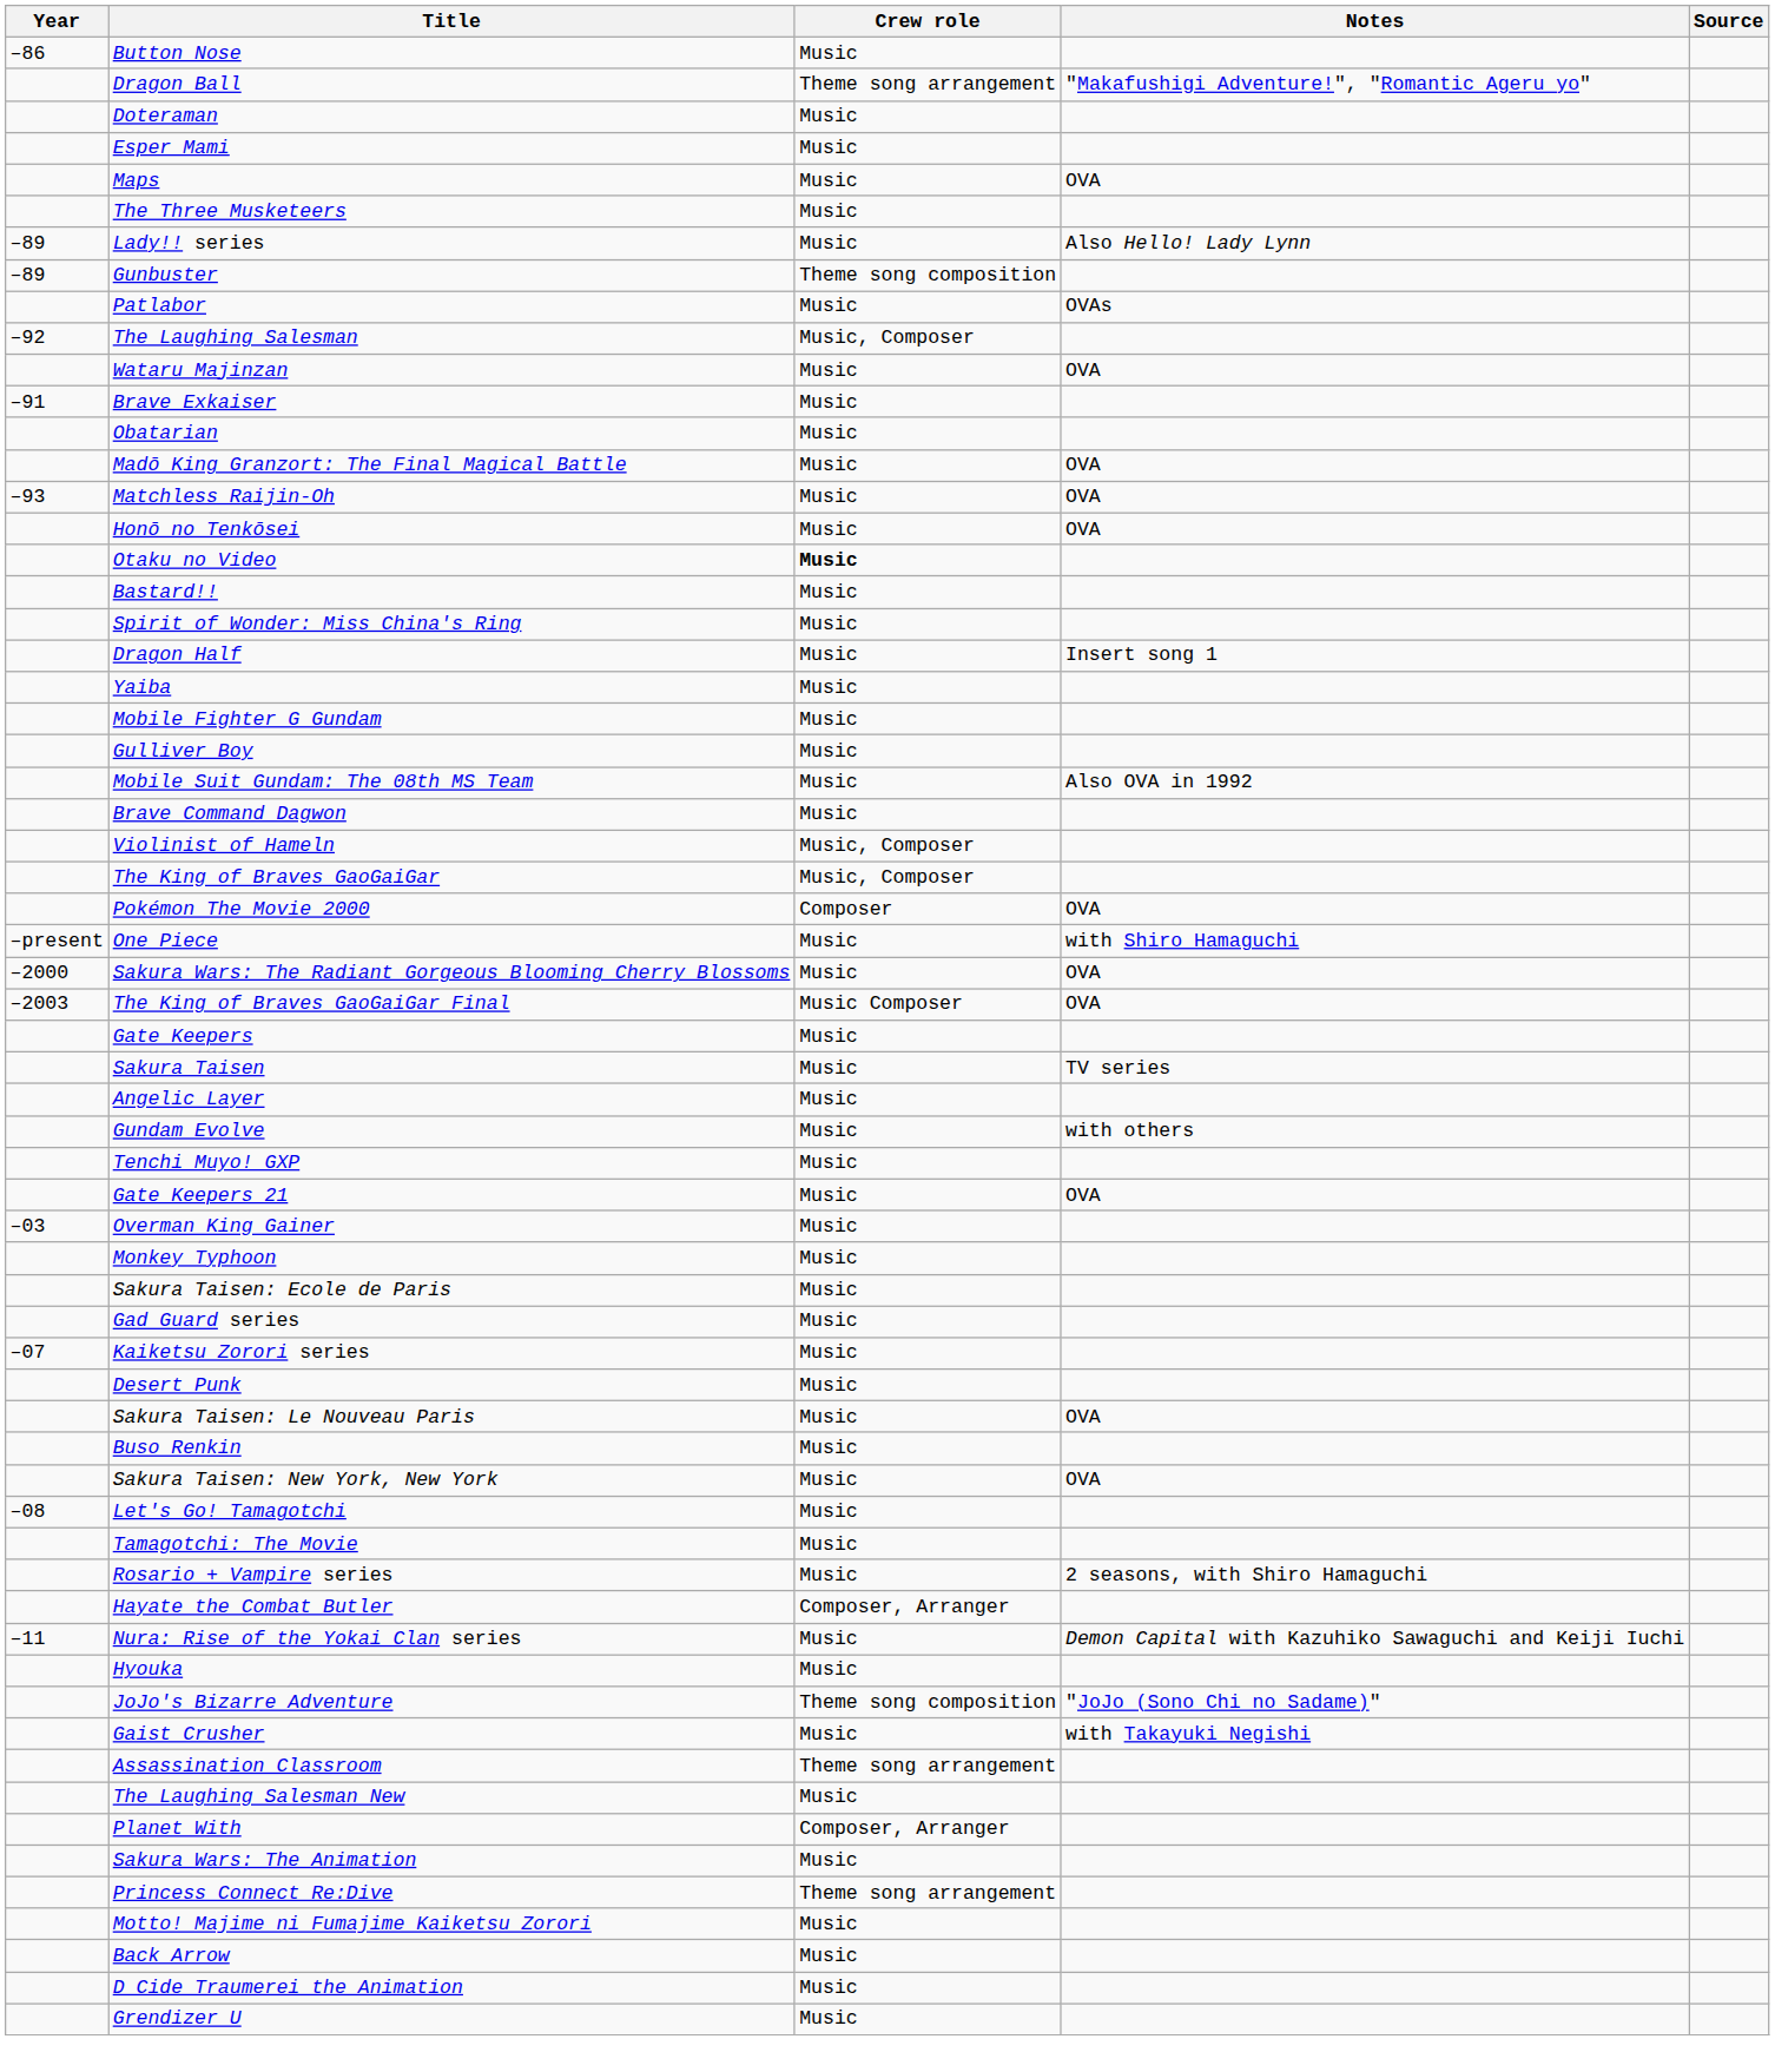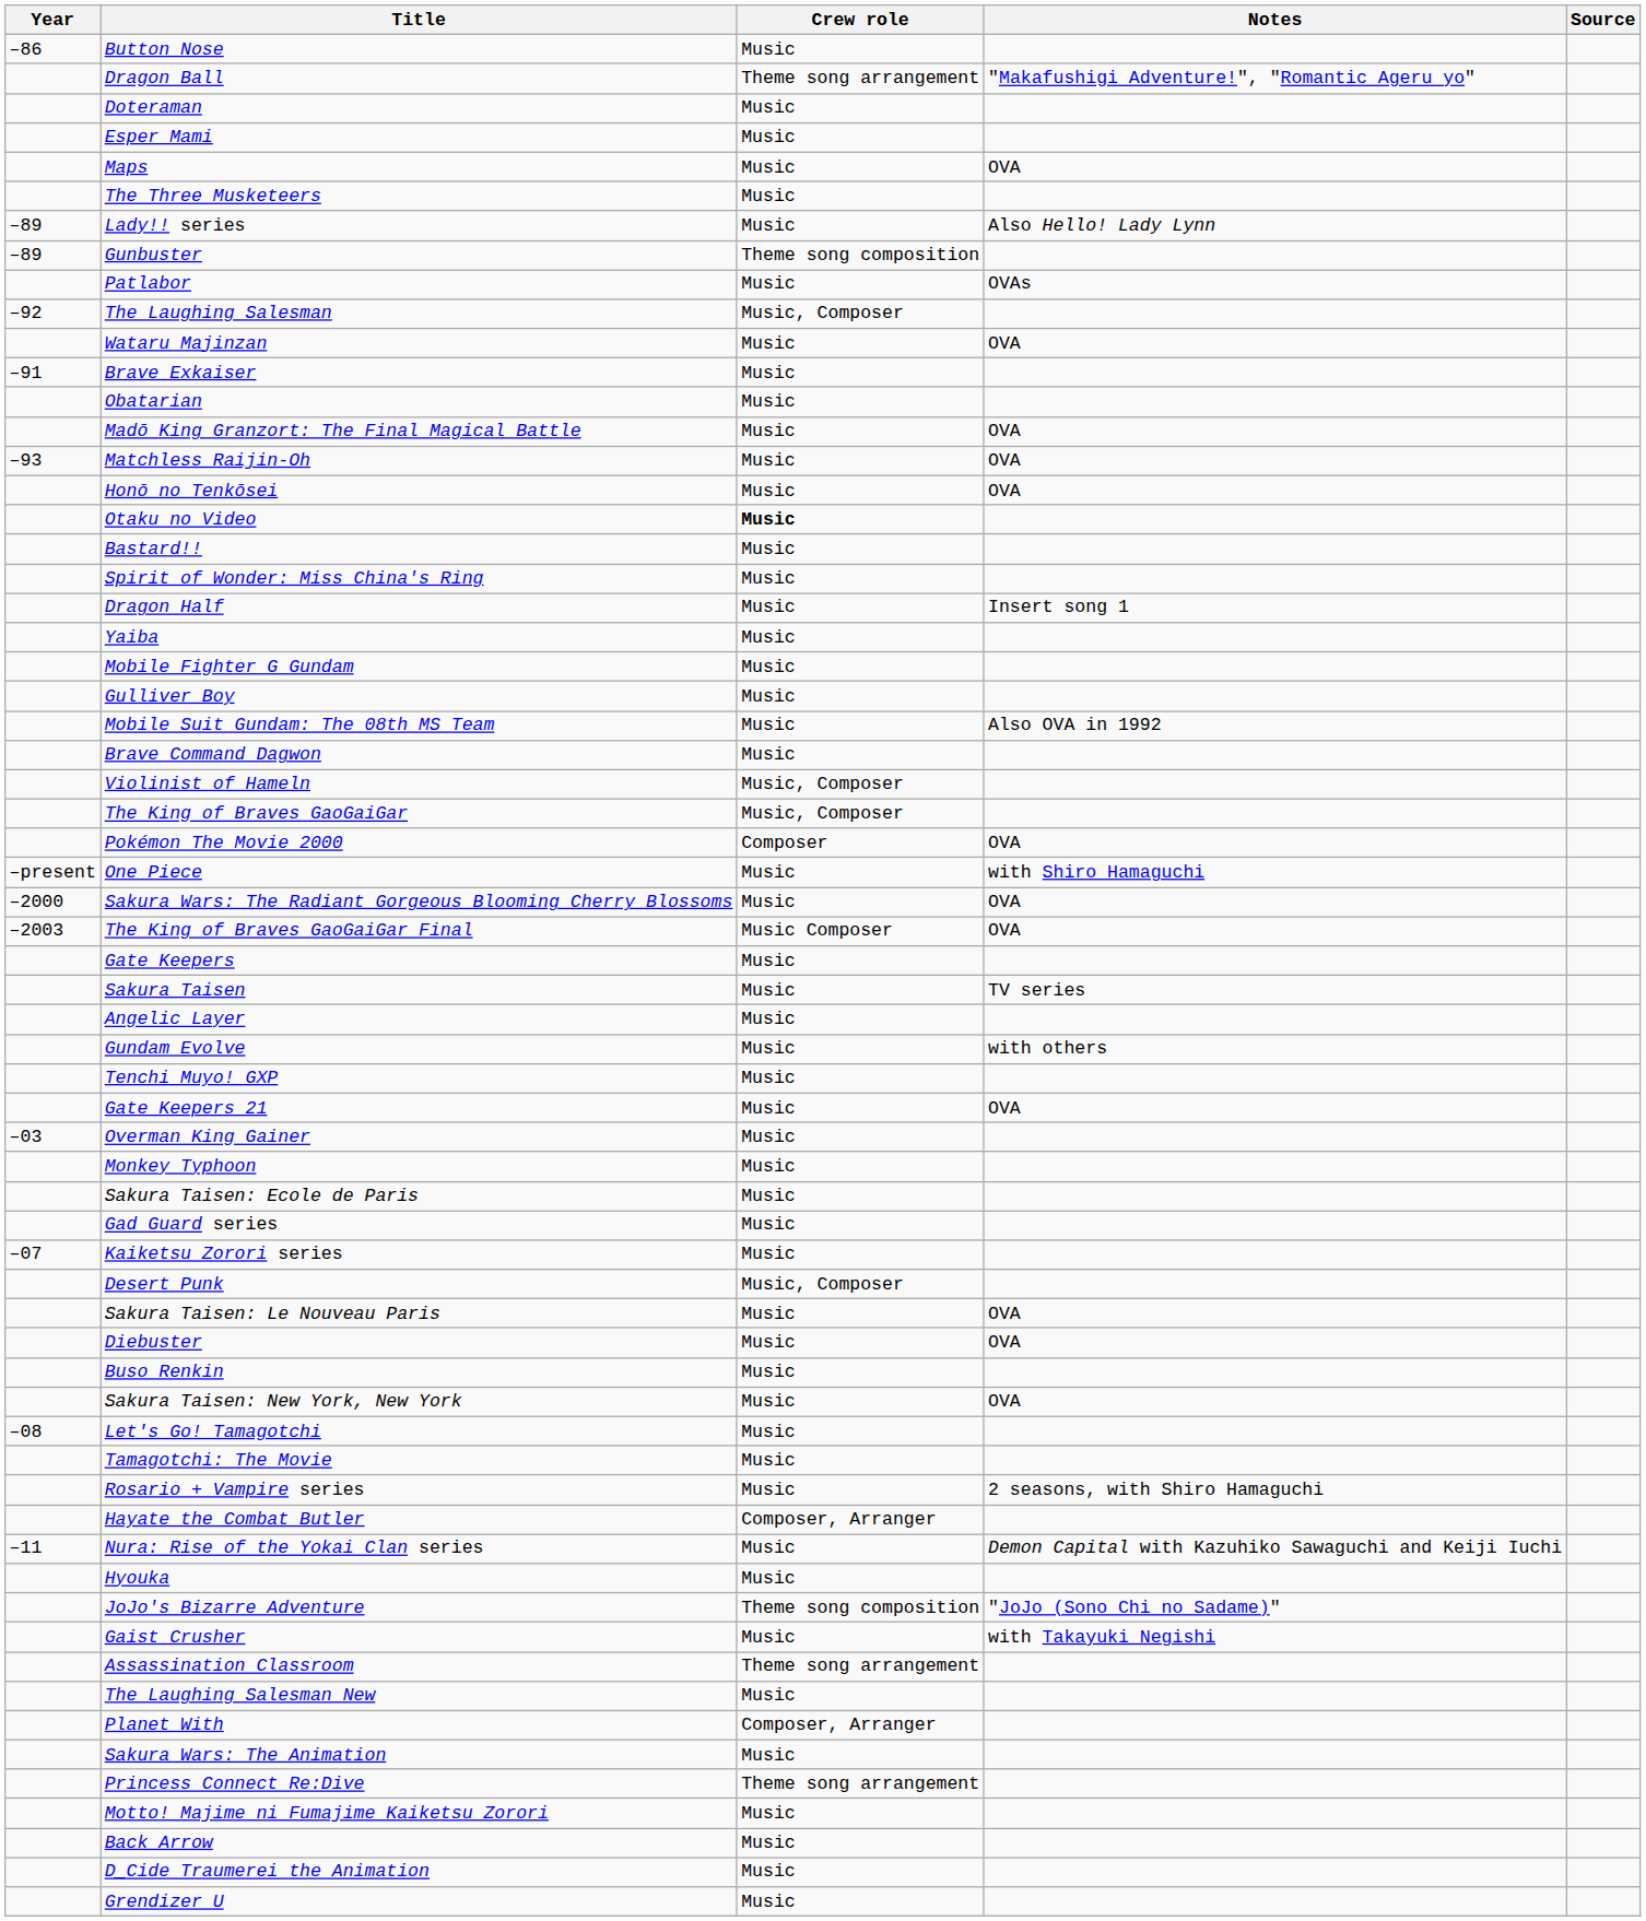Desert Punk | Crew role: Music -> Music, Composer
+ row: Diebuster | Music | OVA
